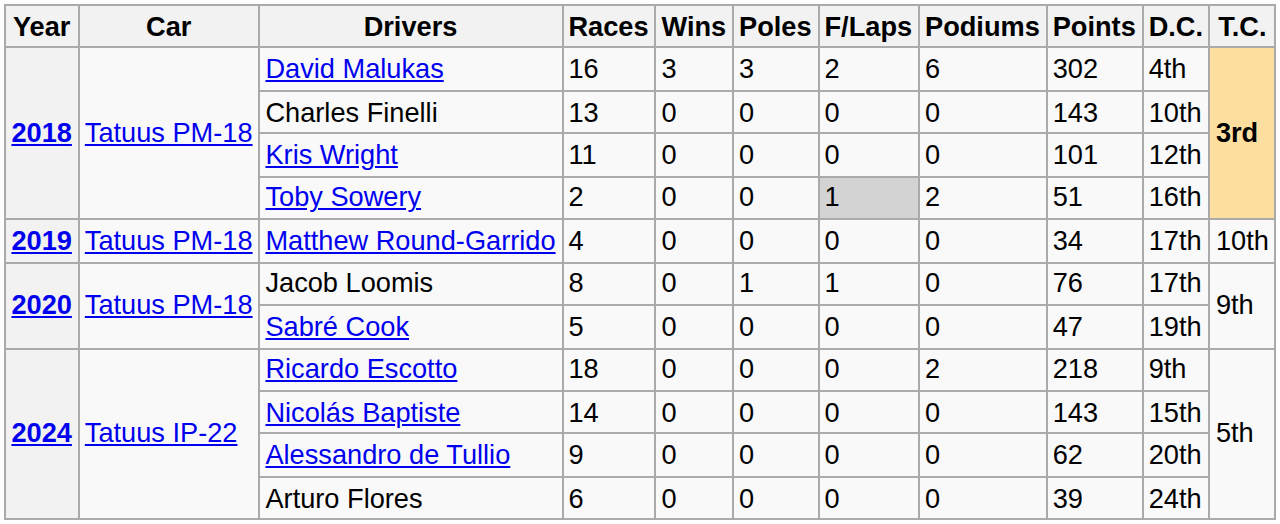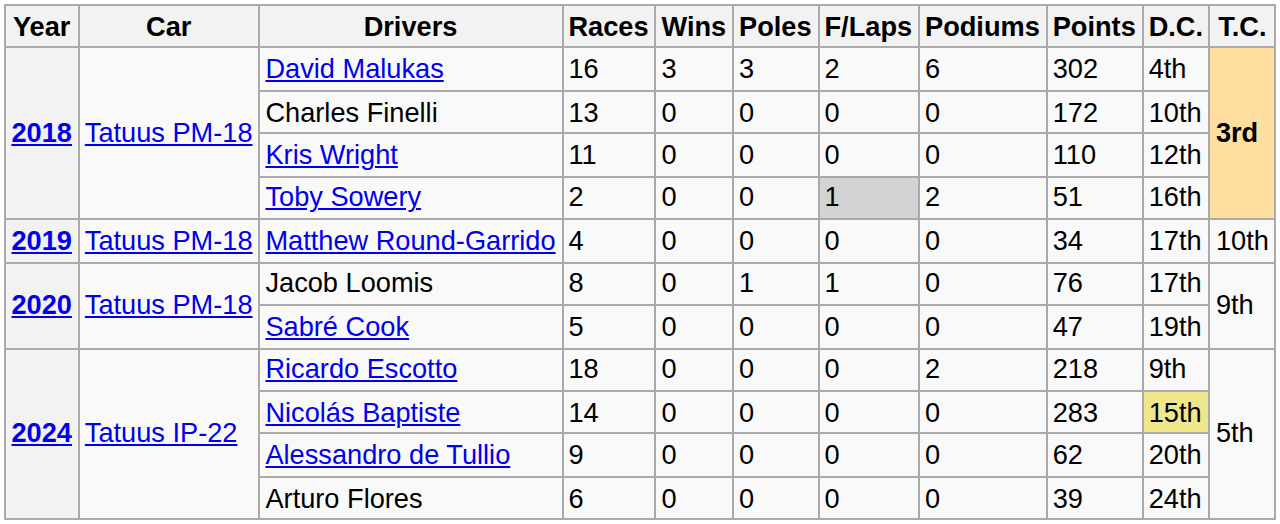Charles Finelli | Points: 143 -> 172
Kris Wright | Points: 101 -> 110
Nicolás Baptiste | Points: 143 -> 283
Nicolás Baptiste | D.C.: no background -> khaki background
